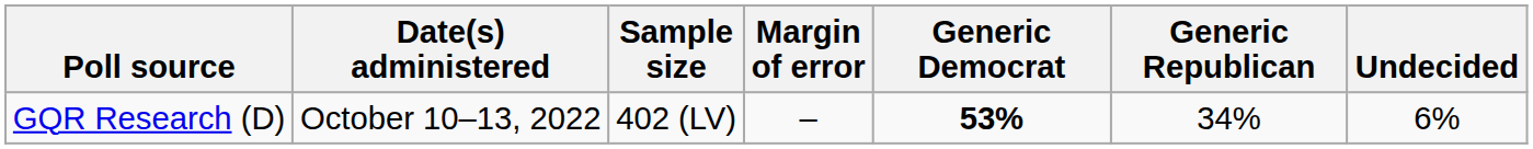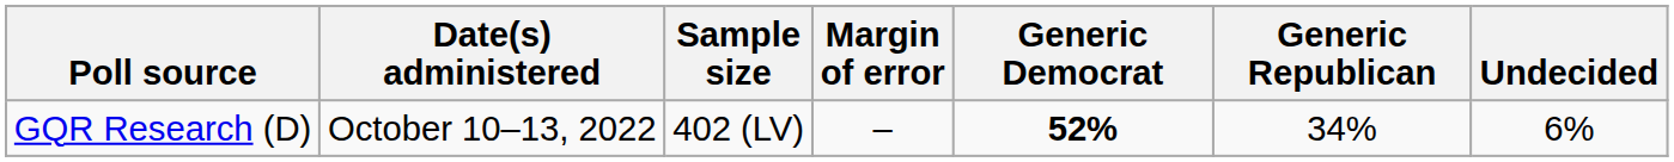GQR Research (D) | Generic Democrat: 53% -> 52%
